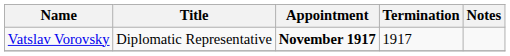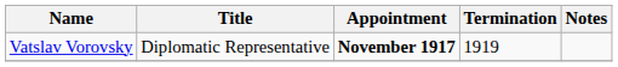Vatslav Vorovsky | Termination: 1917 -> 1919
